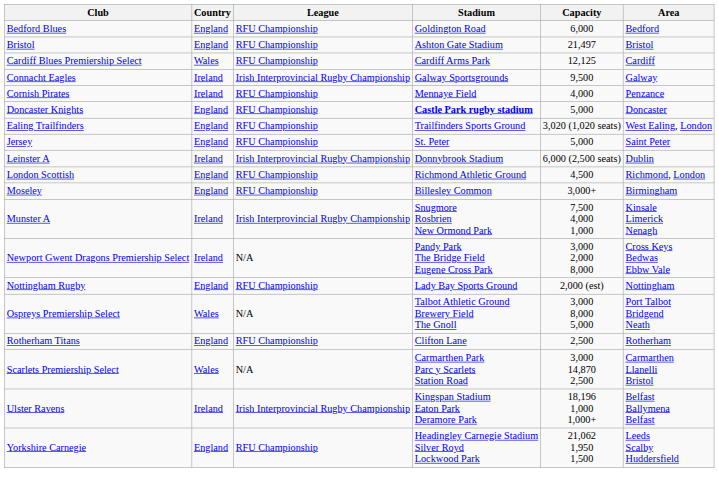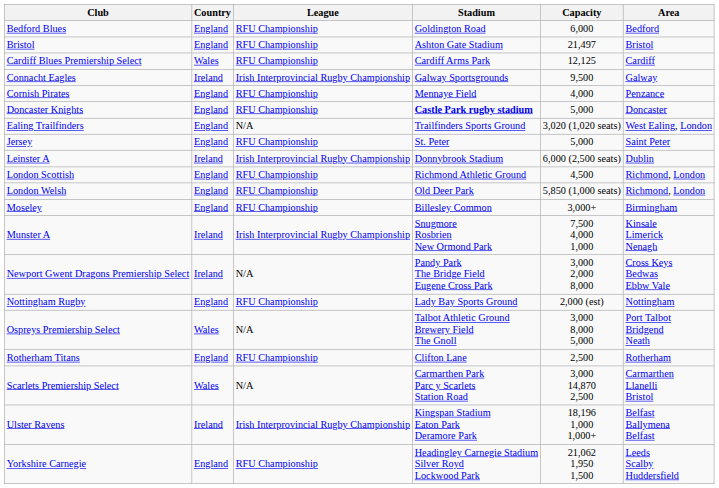Cornish Pirates | Country: Ireland -> England
Ealing Trailfinders | League: RFU Championship -> N/A
+ row: London Welsh | England | RFU Championship | Old Deer Park | 5,850 (1,000 seats) | Richmond, London
